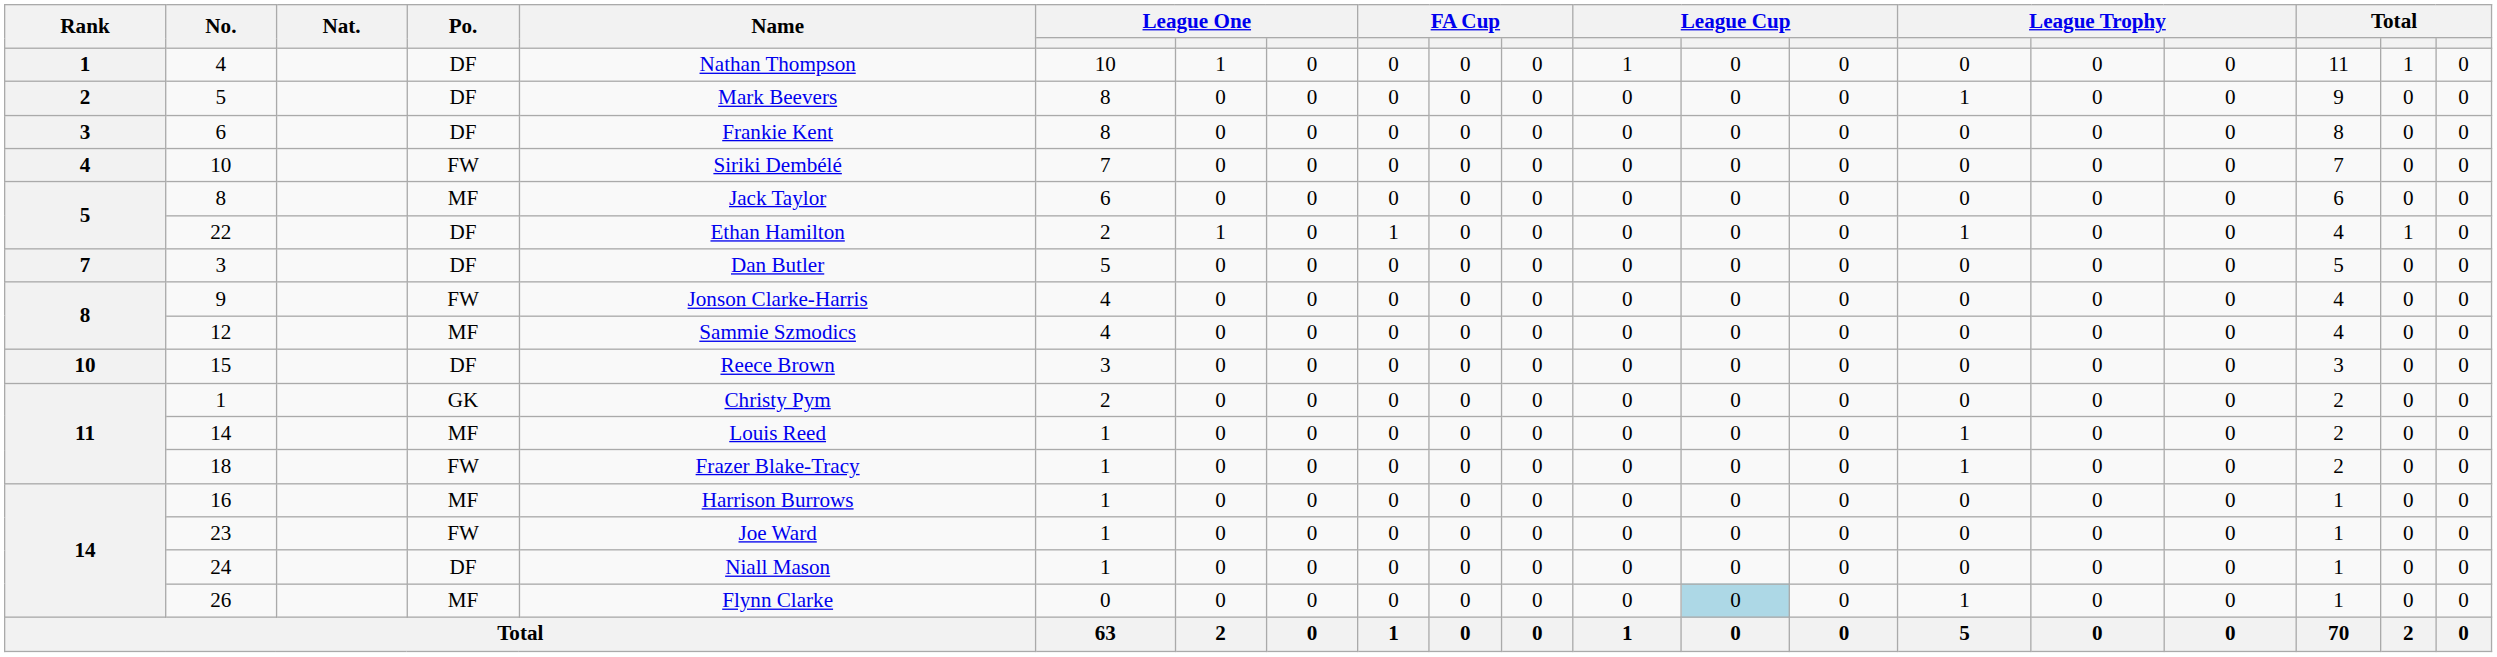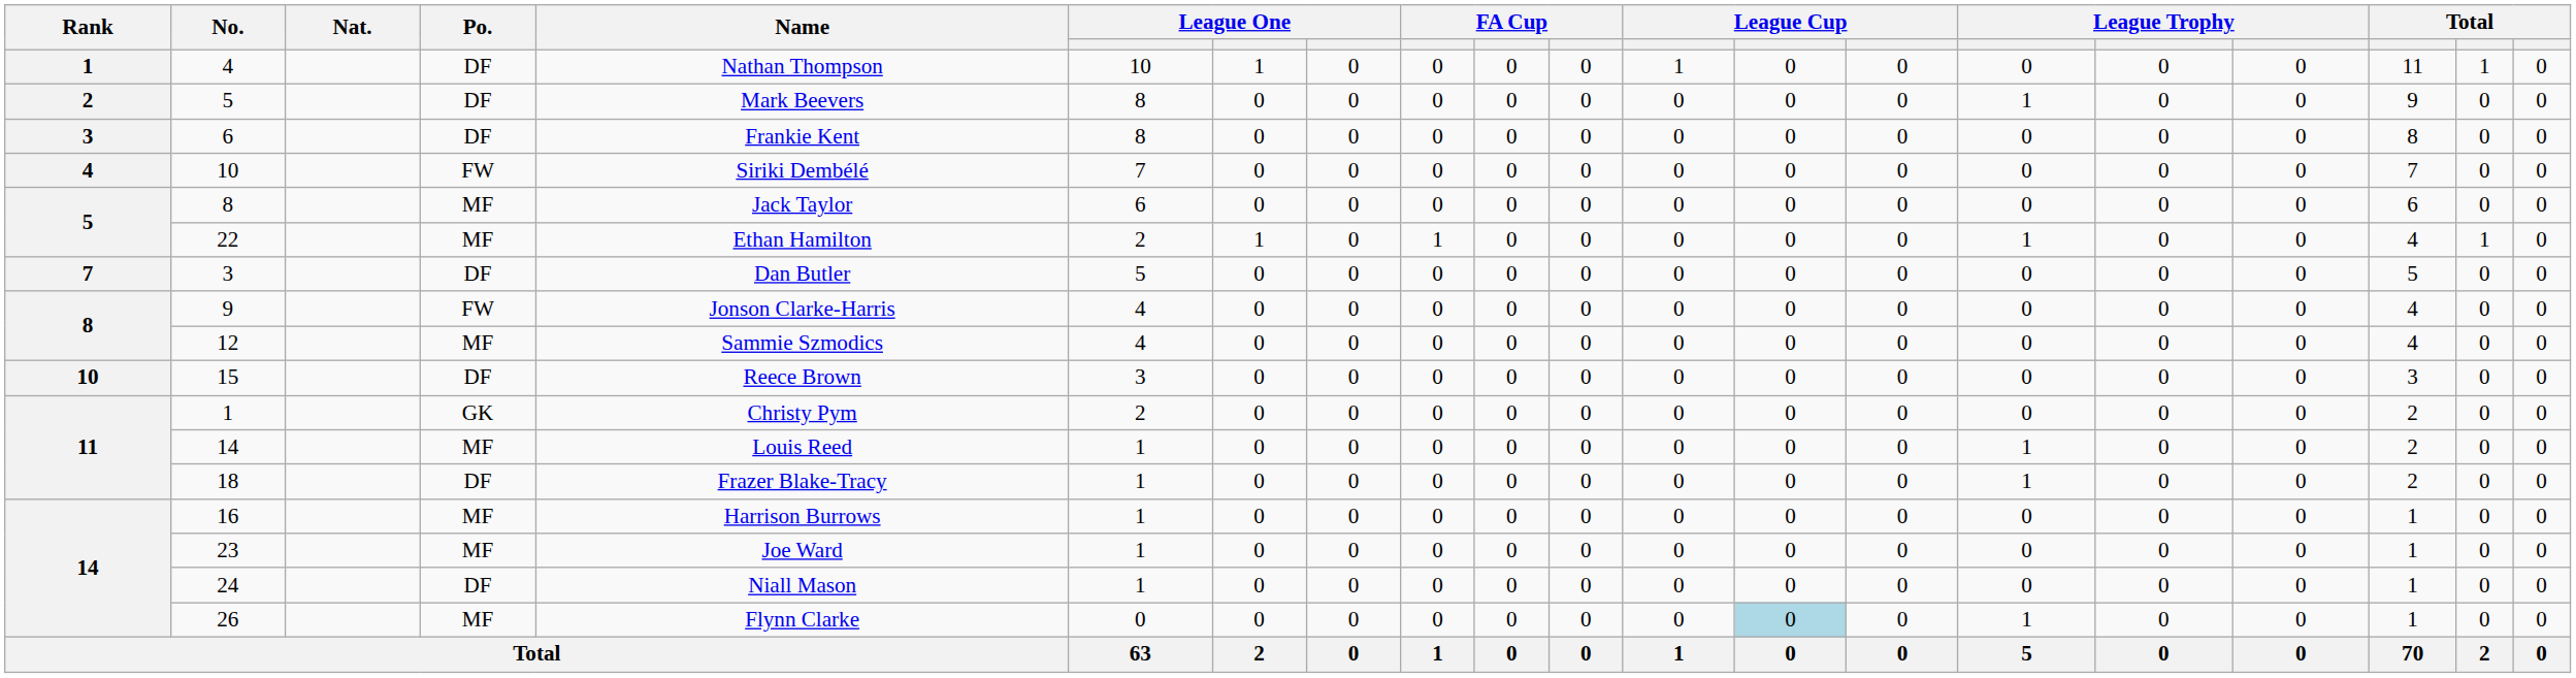22 | Po.: DF -> MF
18 | Po.: FW -> DF
23 | Po.: FW -> MF
